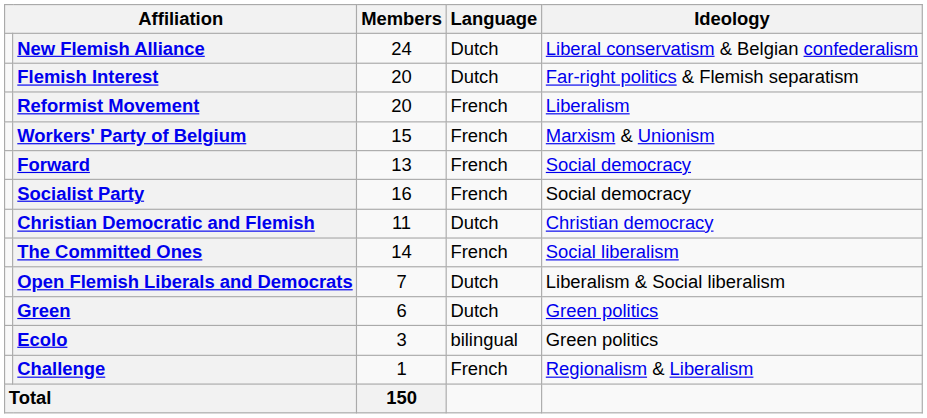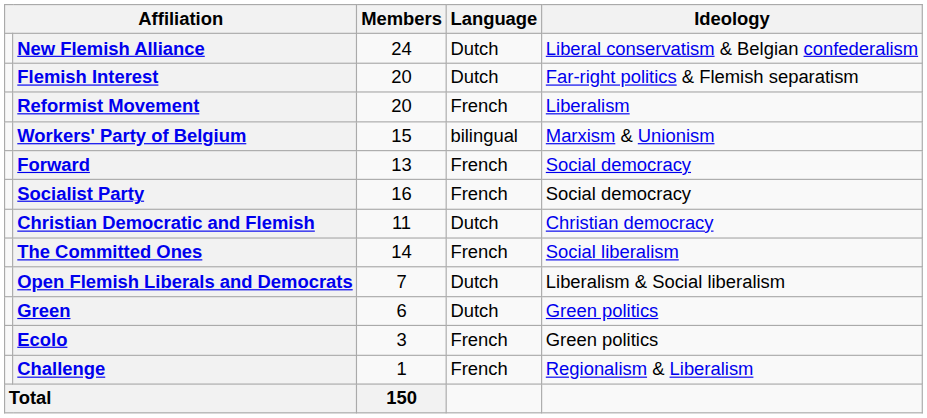Workers' Party of Belgium | Language: French -> bilingual
Ecolo | Language: bilingual -> French
